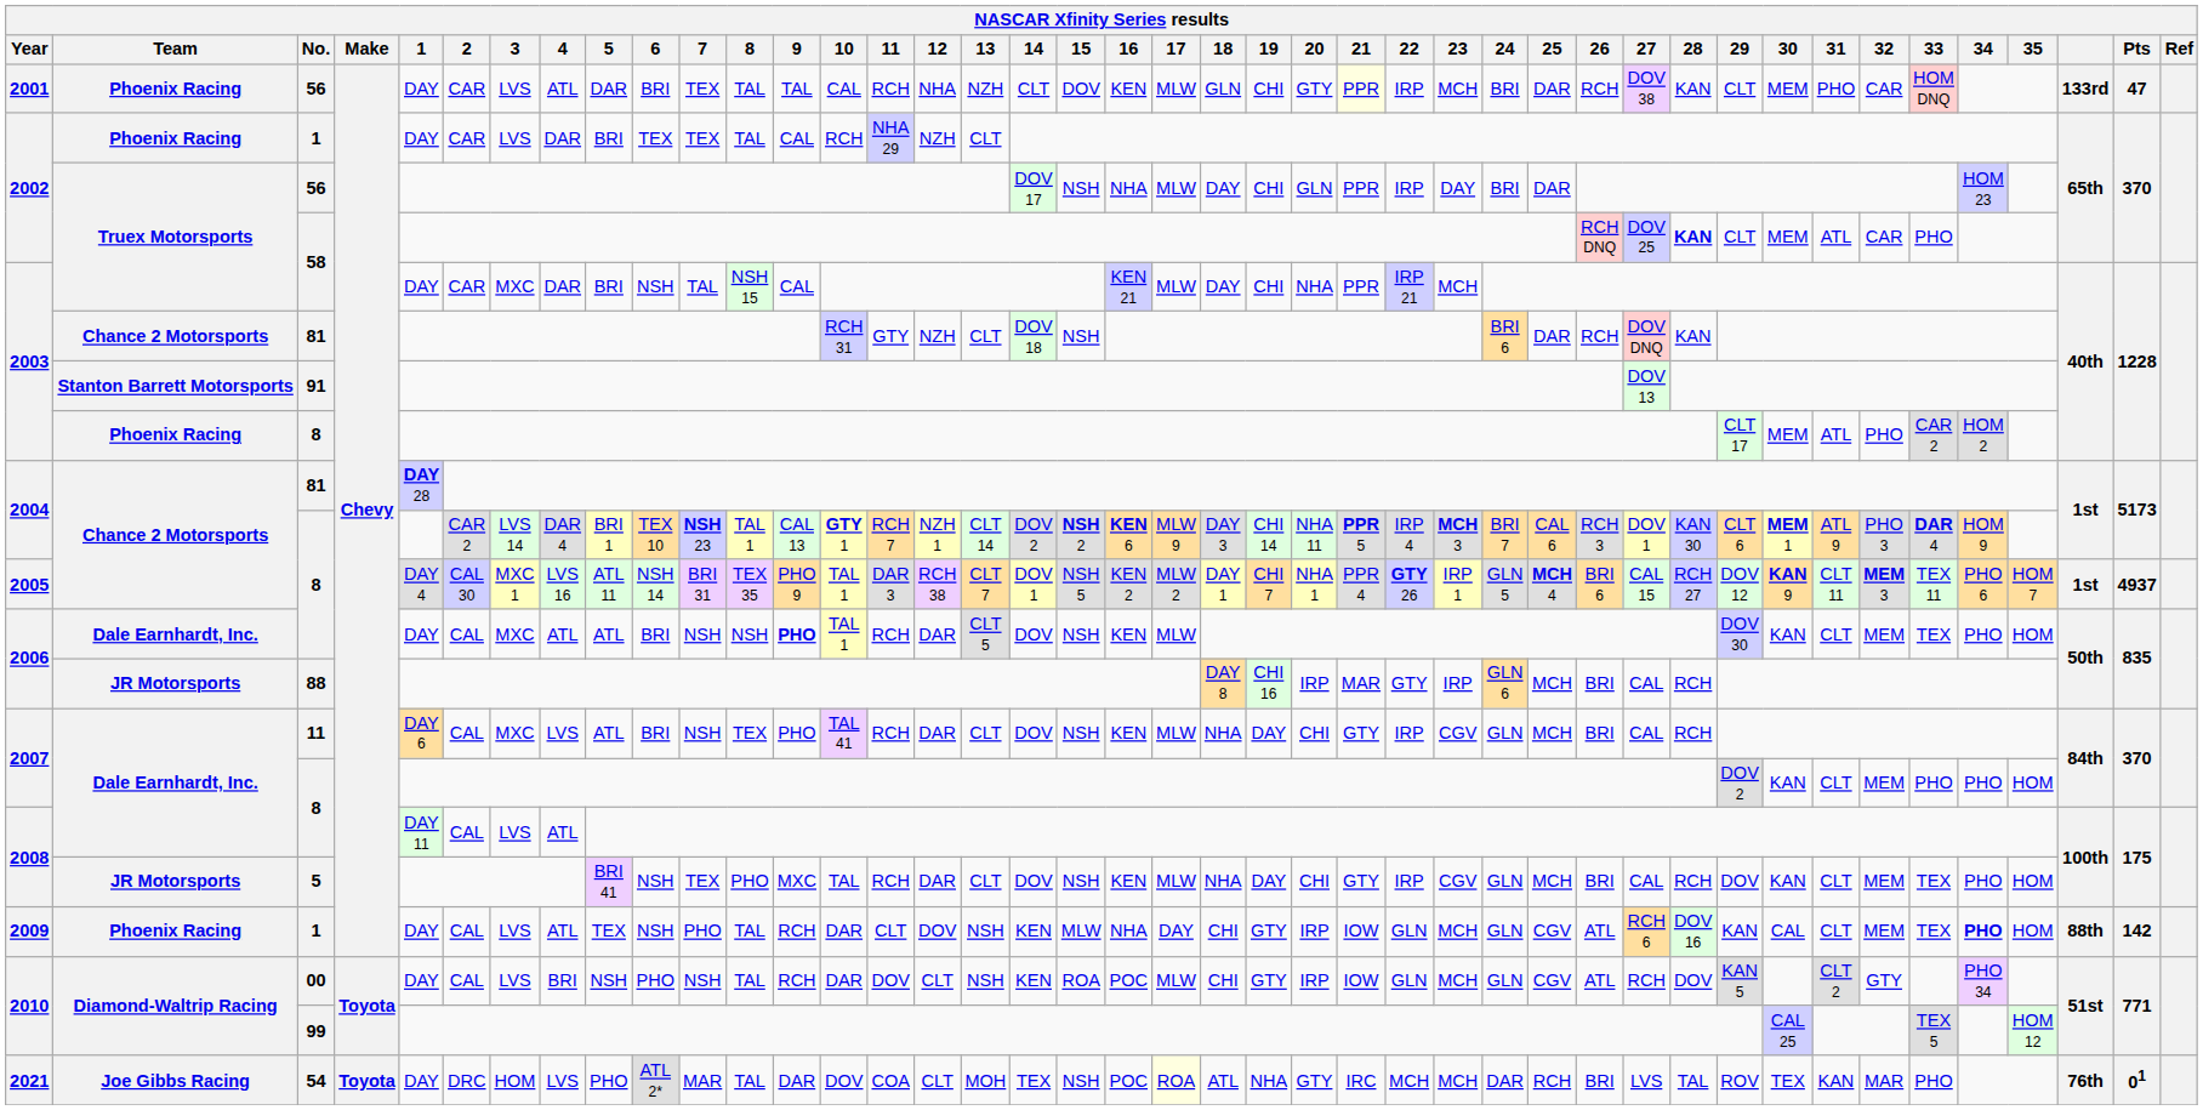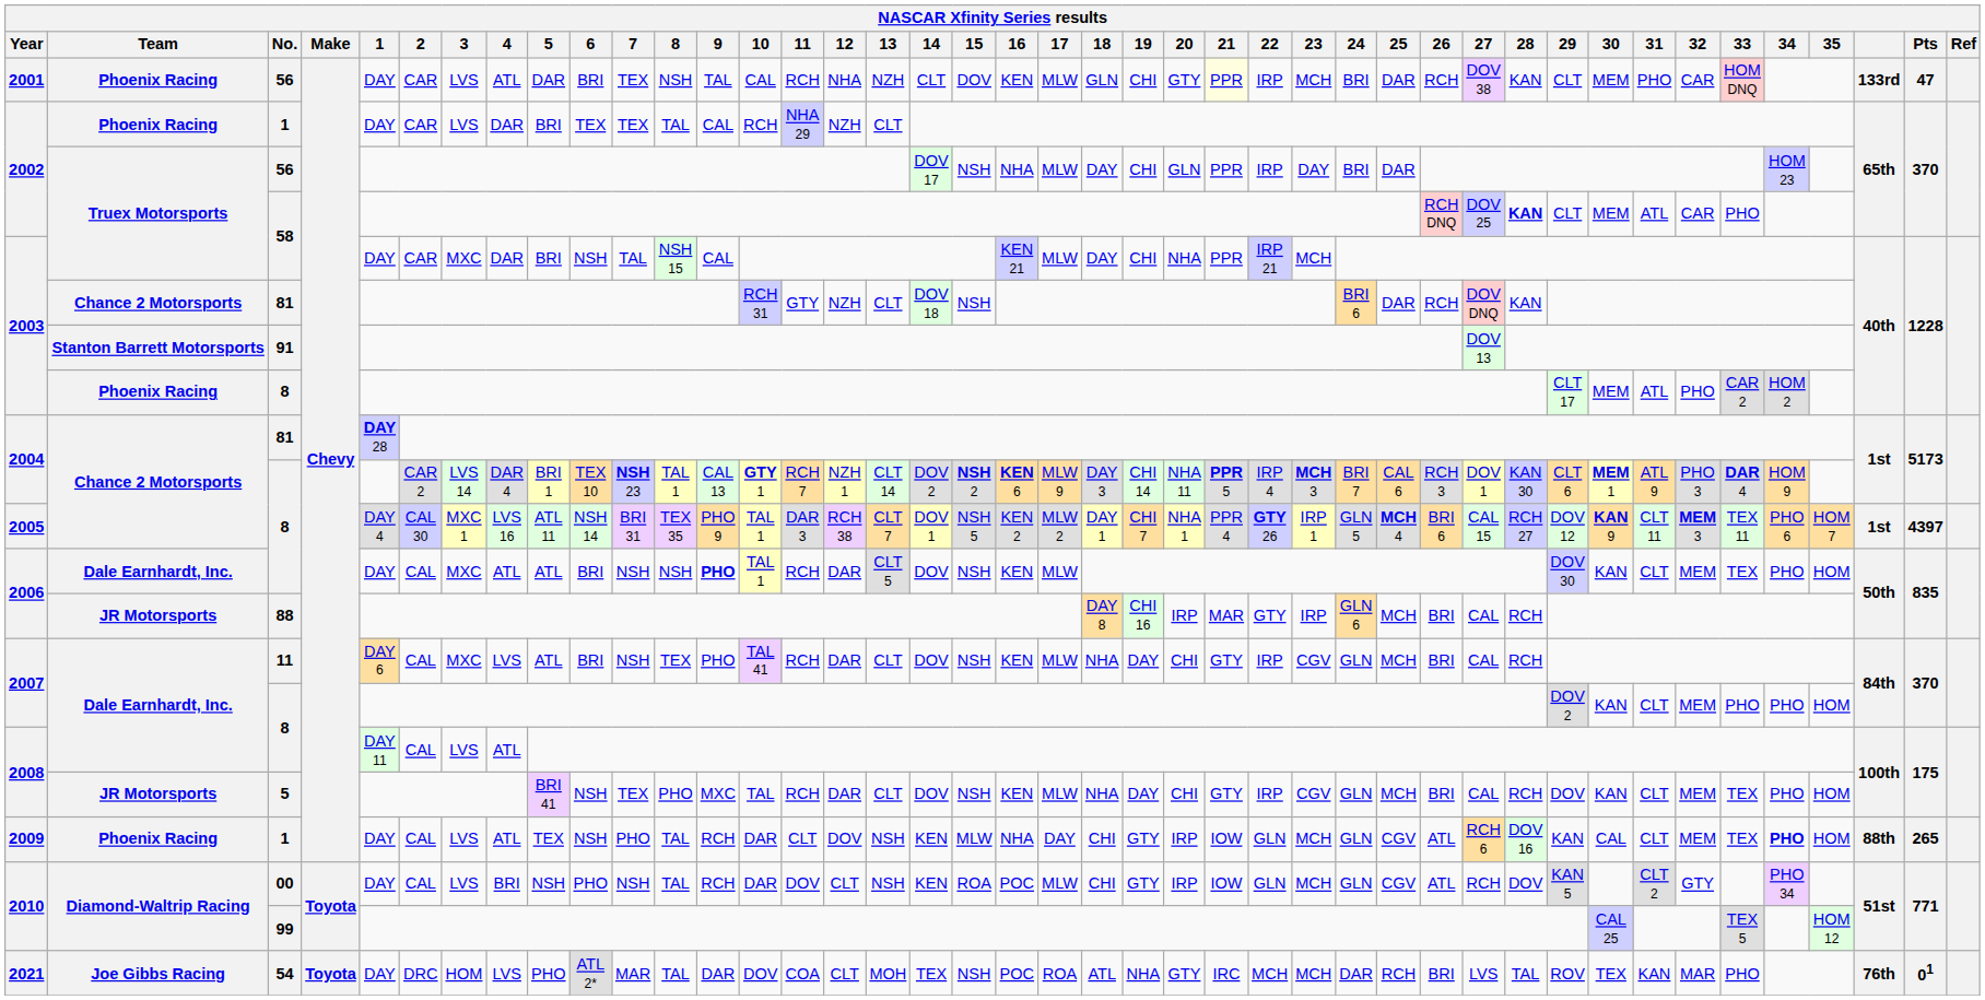2001 / 56 | 8: TAL -> NSH
2005 / 8 | Pts: 4937 -> 4397
2009 / 1 | Pts: 142 -> 265
54 | 17: lightyellow background -> no background
